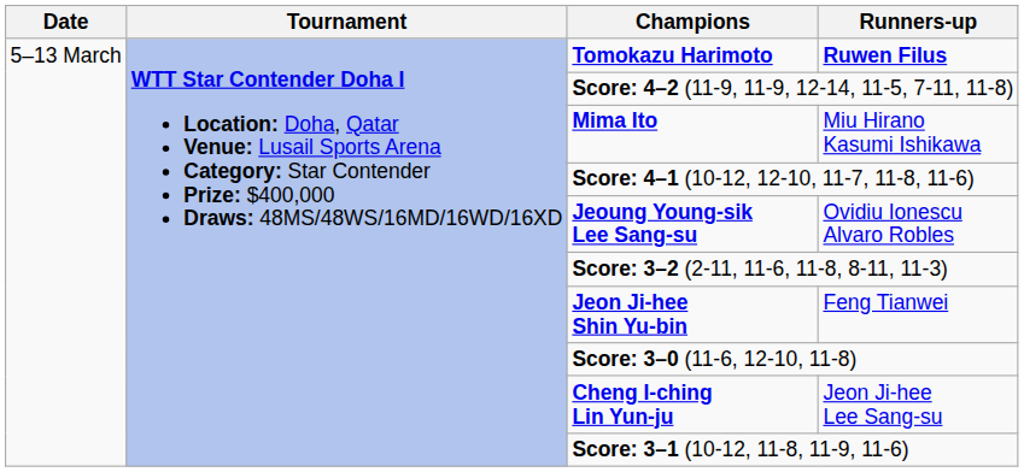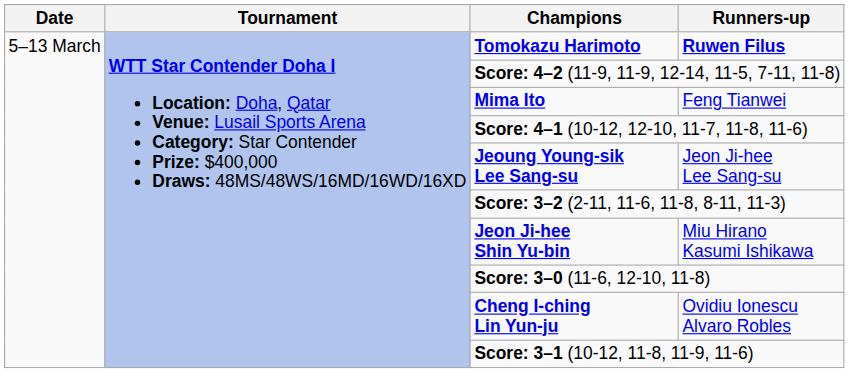Mima Ito | Runners-up: Miu Hirano Kasumi Ishikawa -> Feng Tianwei
Jeoung Young-sik Lee Sang-su | Runners-up: Ovidiu Ionescu Alvaro Robles -> Jeon Ji-hee Lee Sang-su
Jeon Ji-hee Shin Yu-bin | Runners-up: Feng Tianwei -> Miu Hirano Kasumi Ishikawa
Cheng I-ching Lin Yun-ju | Runners-up: Jeon Ji-hee Lee Sang-su -> Ovidiu Ionescu Alvaro Robles
